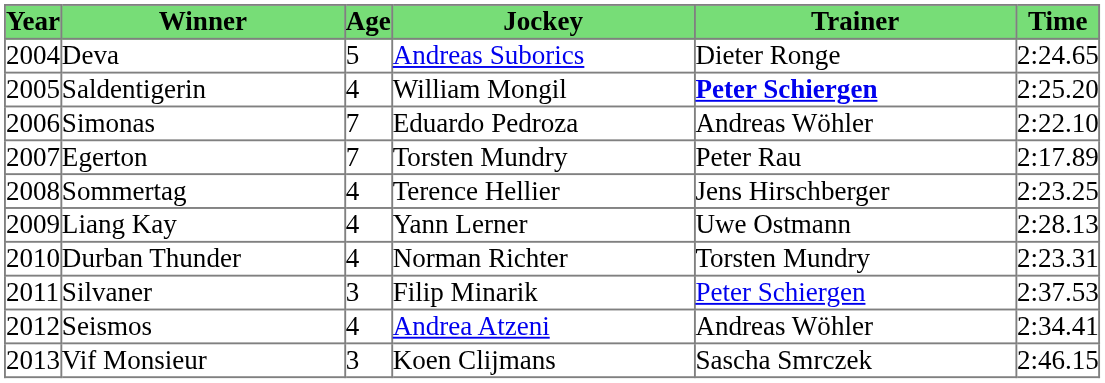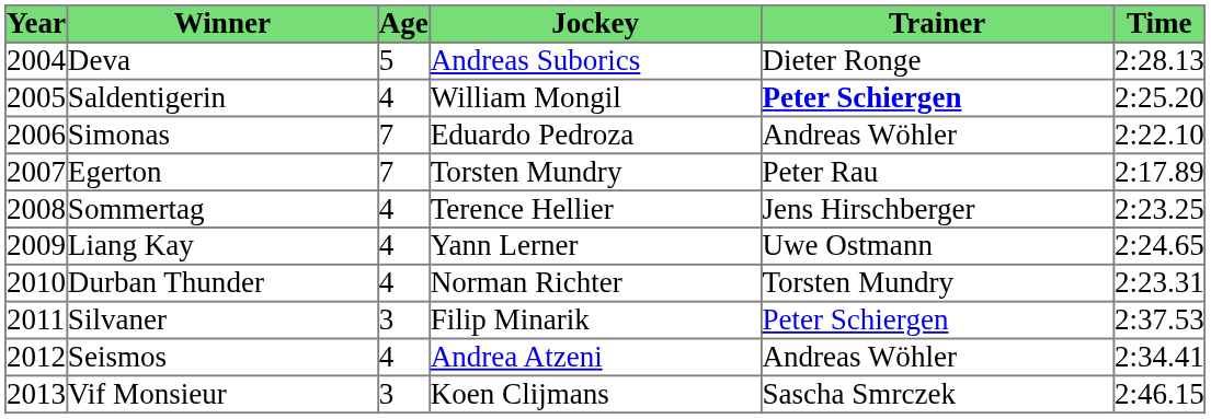Deva | Time: 2:24.65 -> 2:28.13
Liang Kay | Time: 2:28.13 -> 2:24.65
